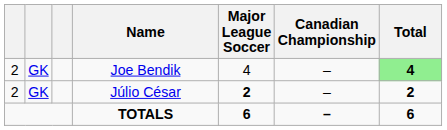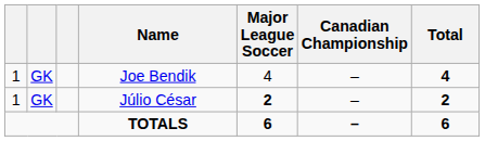Joe Bendik | column 1: 2 -> 1
Joe Bendik | Total: lightgreen background -> no background
Júlio César | column 1: 2 -> 1
